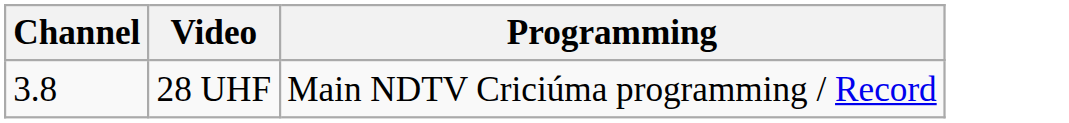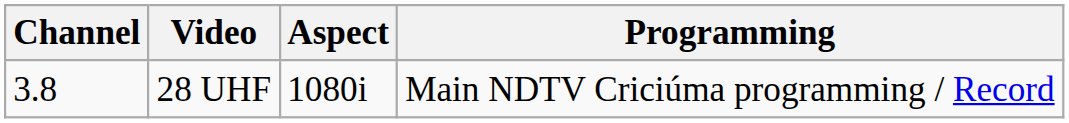+ column: Aspect | 1080i
